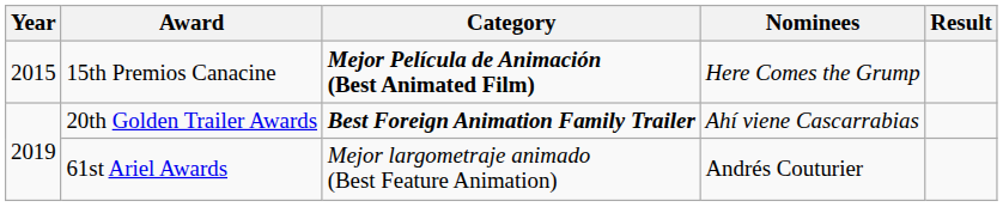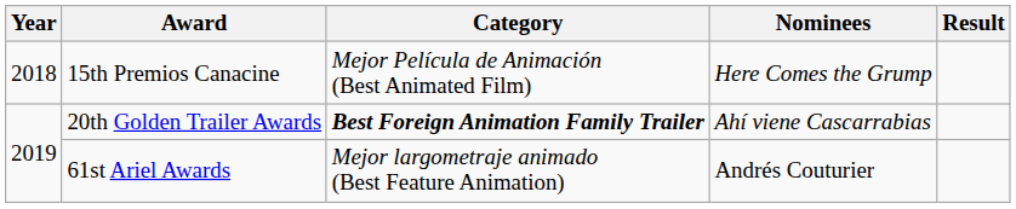15th Premios Canacine | Year: 2015 -> 2018
15th Premios Canacine | Category: bold -> normal
